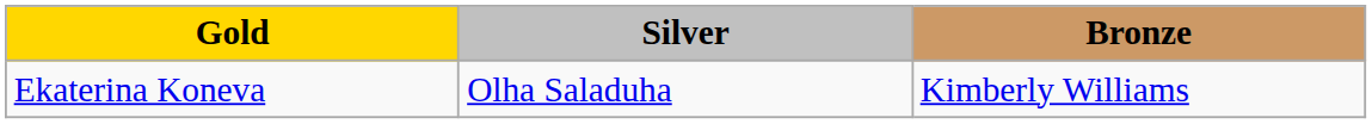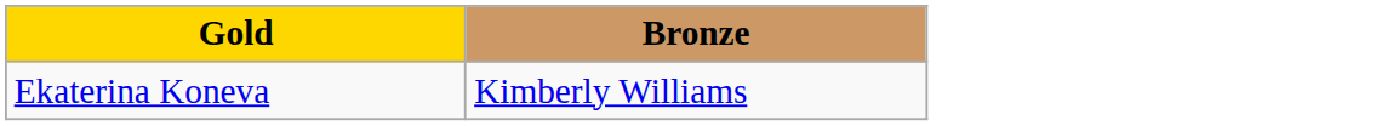- column: Silver | Olha Saladuha
